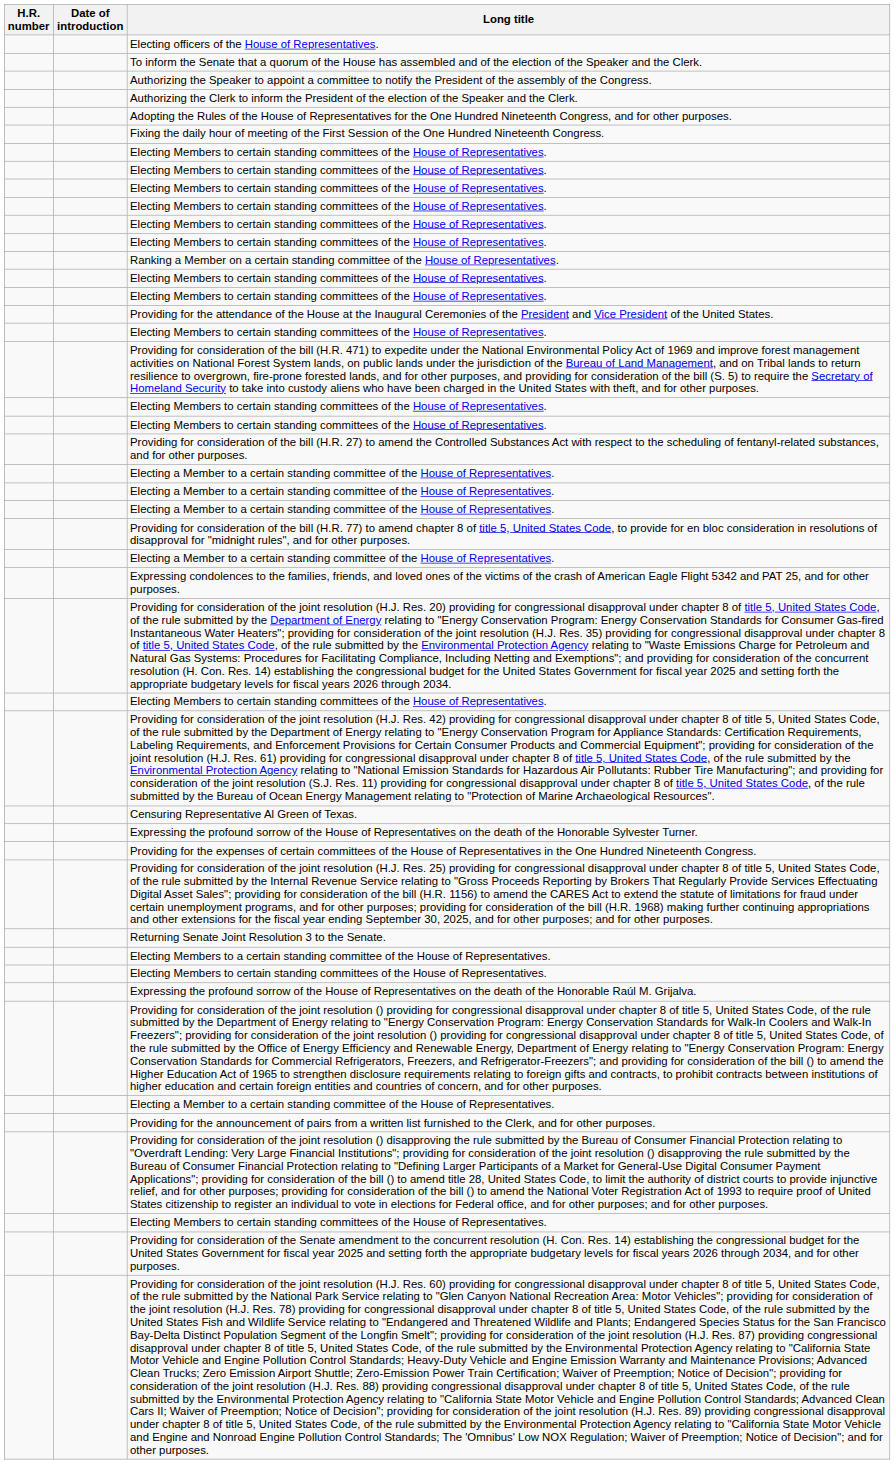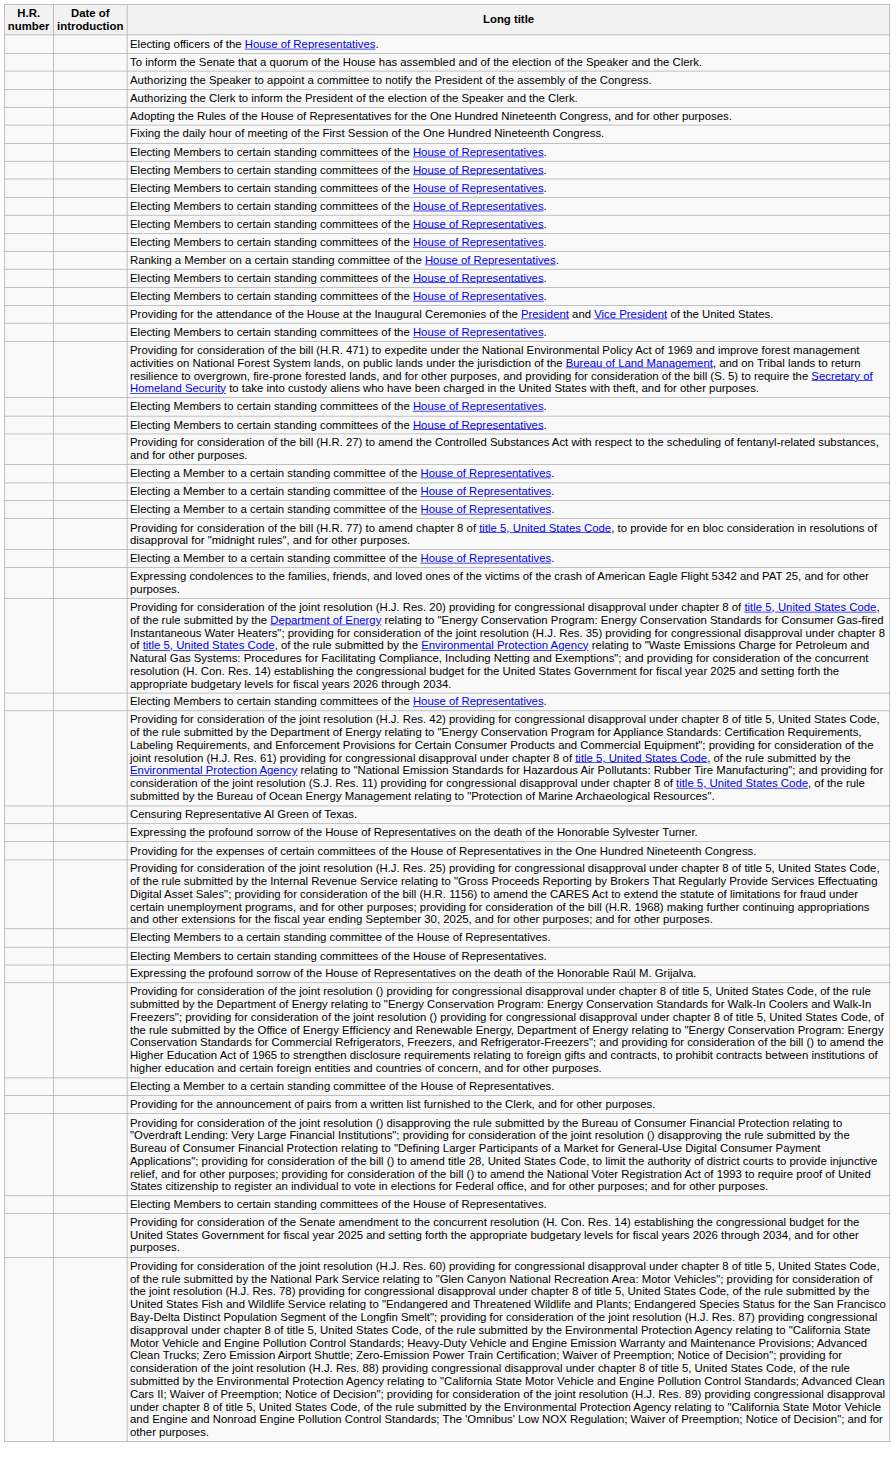- row: Returning Senate Joint Resolution 3 to the Senate.
